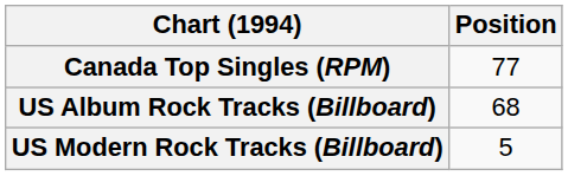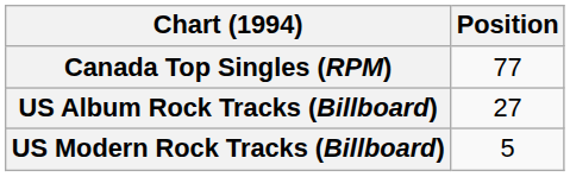US Album Rock Tracks (Billboard) | Position: 68 -> 27
